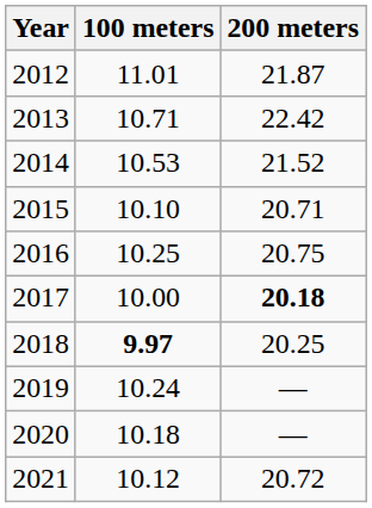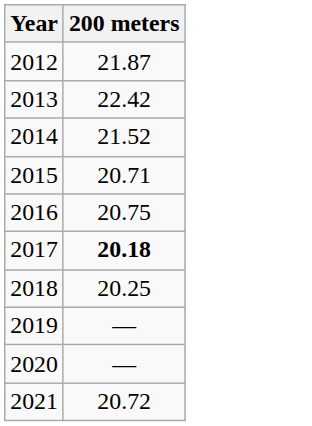- column: 100 meters | 11.01 | 10.71 | 10.53 | 10.10 | 10.25 | 10.00 | 9.97 | 10.24 | 10.18 | 10.12
